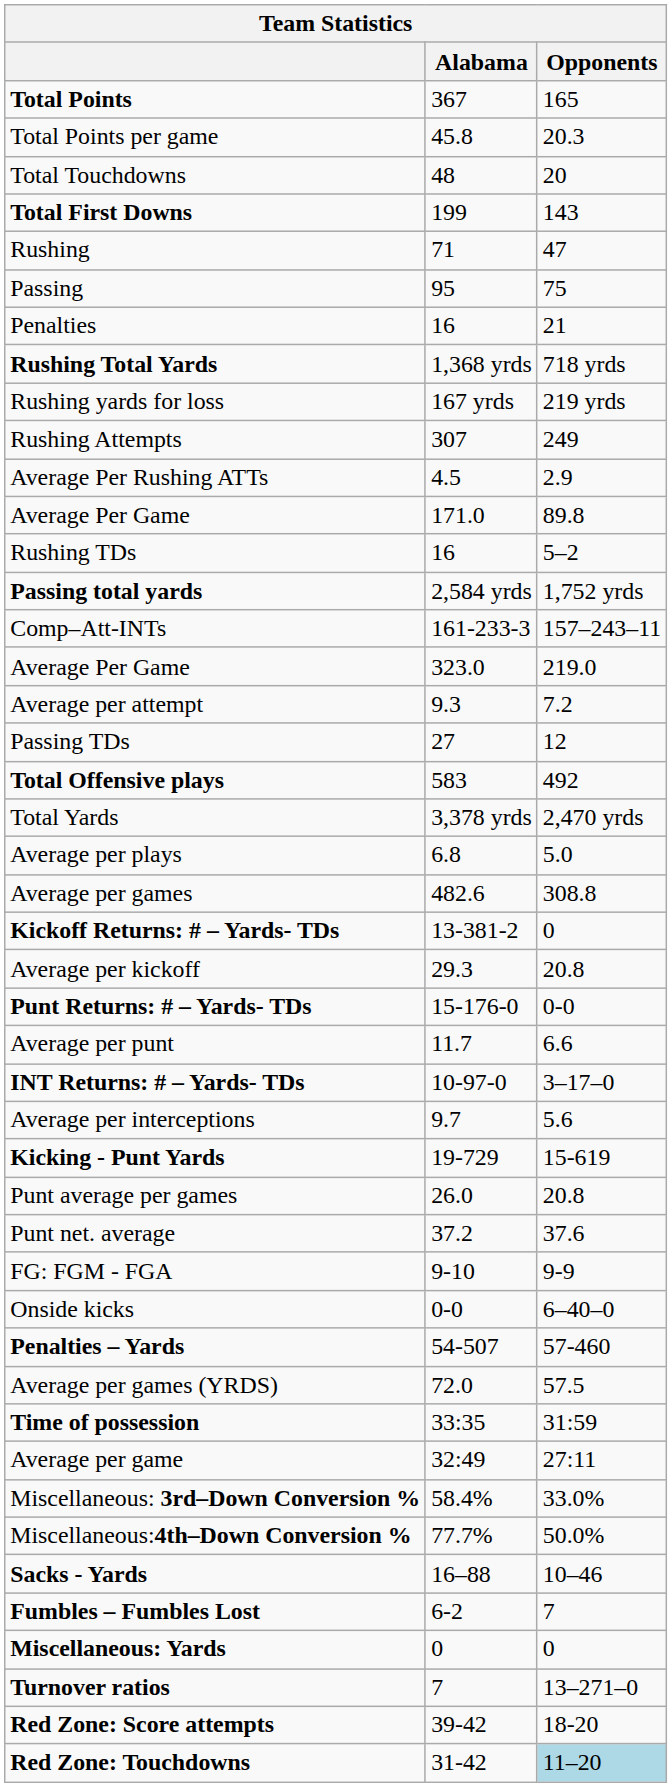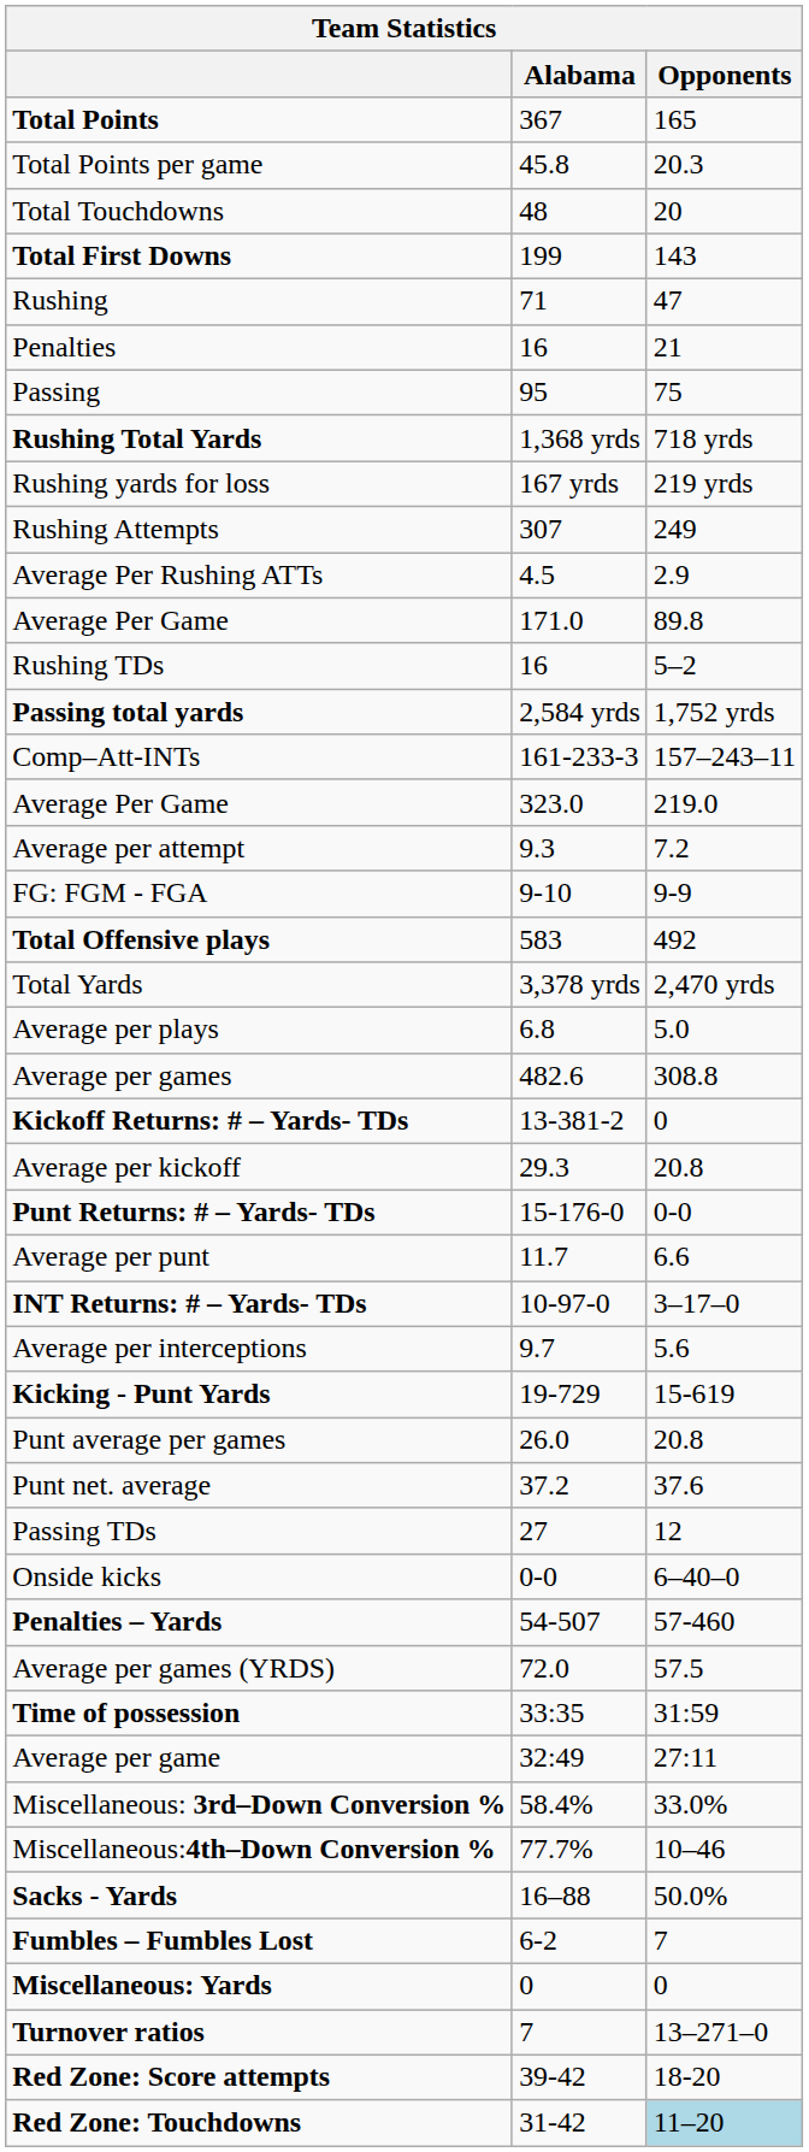rows swapped: Passing <-> Penalties
rows swapped: Passing TDs <-> FG: FGM - FGA
Miscellaneous:4th–Down Conversion % | Opponents: 50.0% -> 10–46
Sacks - Yards | Opponents: 10–46 -> 50.0%
